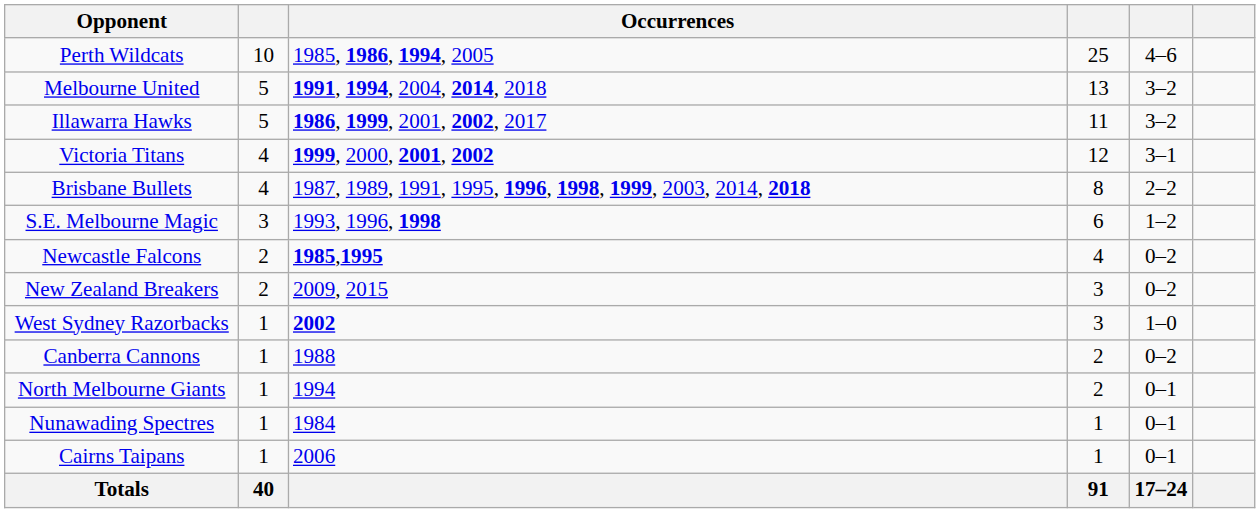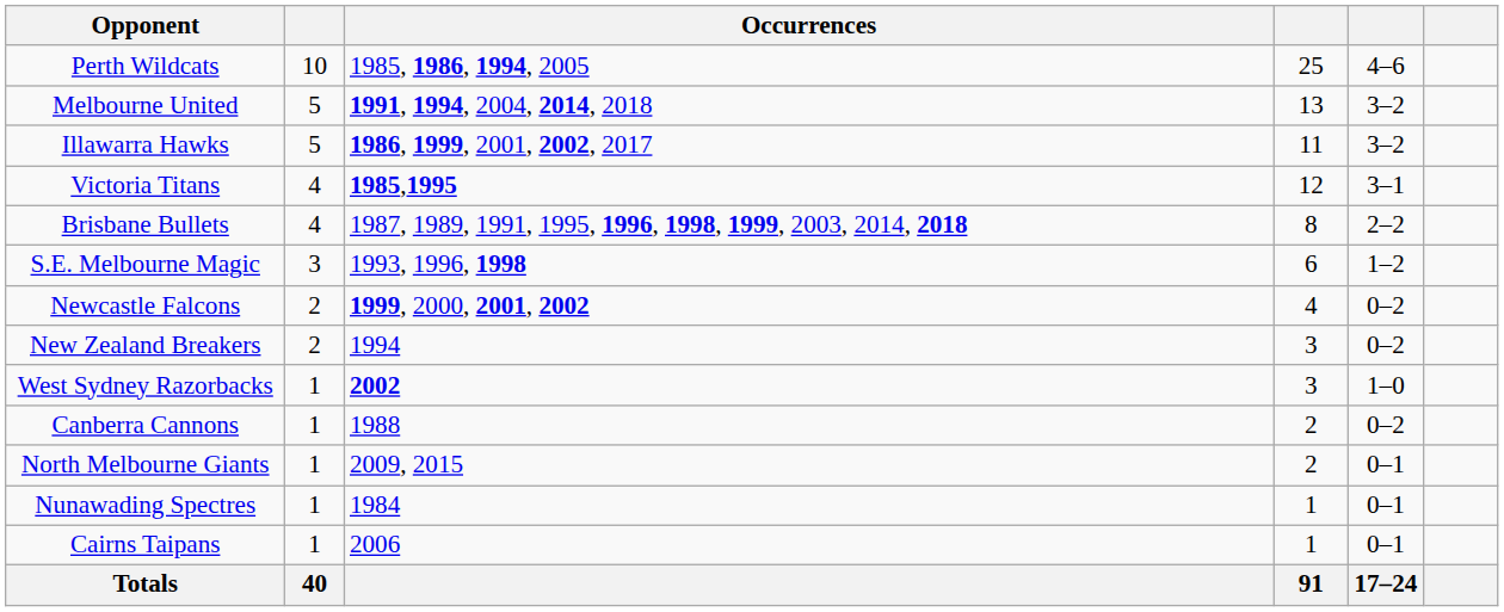Victoria Titans | Occurrences: 1999, 2000, 2001, 2002 -> 1985,1995
Newcastle Falcons | Occurrences: 1985,1995 -> 1999, 2000, 2001, 2002
New Zealand Breakers | Occurrences: 2009, 2015 -> 1994
North Melbourne Giants | Occurrences: 1994 -> 2009, 2015
